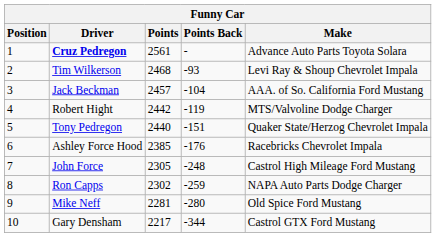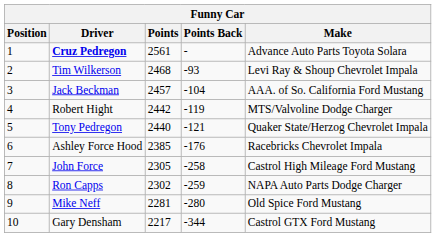Tony Pedregon | Points Back: -151 -> -121
John Force | Points Back: -248 -> -258
